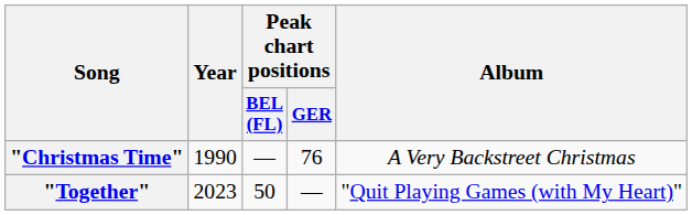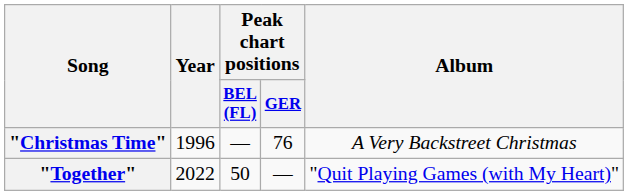"Christmas Time" | Year: 1990 -> 1996
"Together" | Year: 2023 -> 2022
